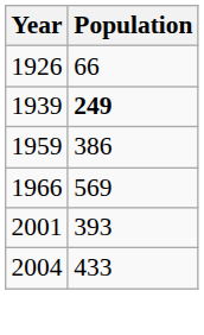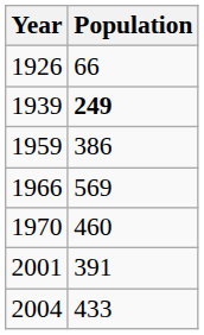+ row: 1970 | 460
2001 | Population: 393 -> 391
